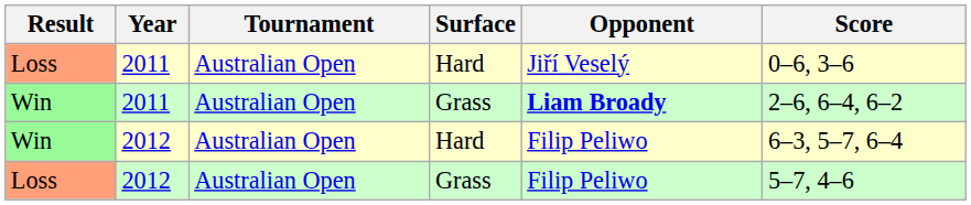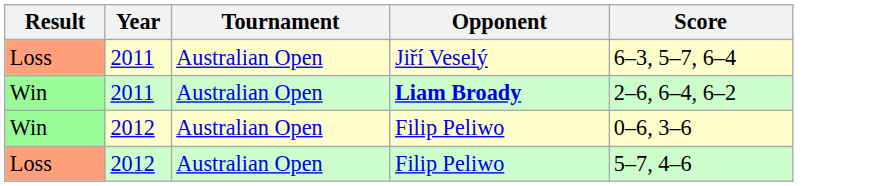- column: Surface | Hard | Grass | Hard | Grass
Loss / 2011 | Score: 0–6, 3–6 -> 6–3, 5–7, 6–4
Win / 2012 | Score: 6–3, 5–7, 6–4 -> 0–6, 3–6
